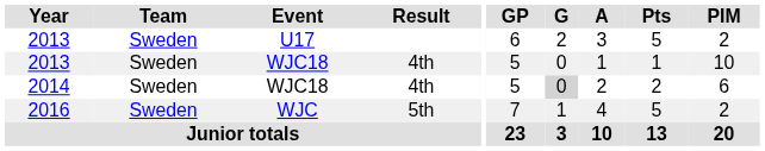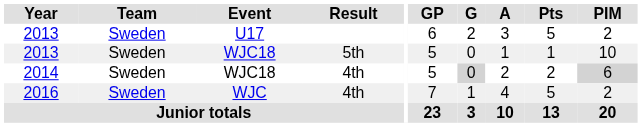2013 / WJC18 | Result: 4th -> 5th
2014 | PIM: no background -> lightgrey background
2016 | Result: 5th -> 4th
